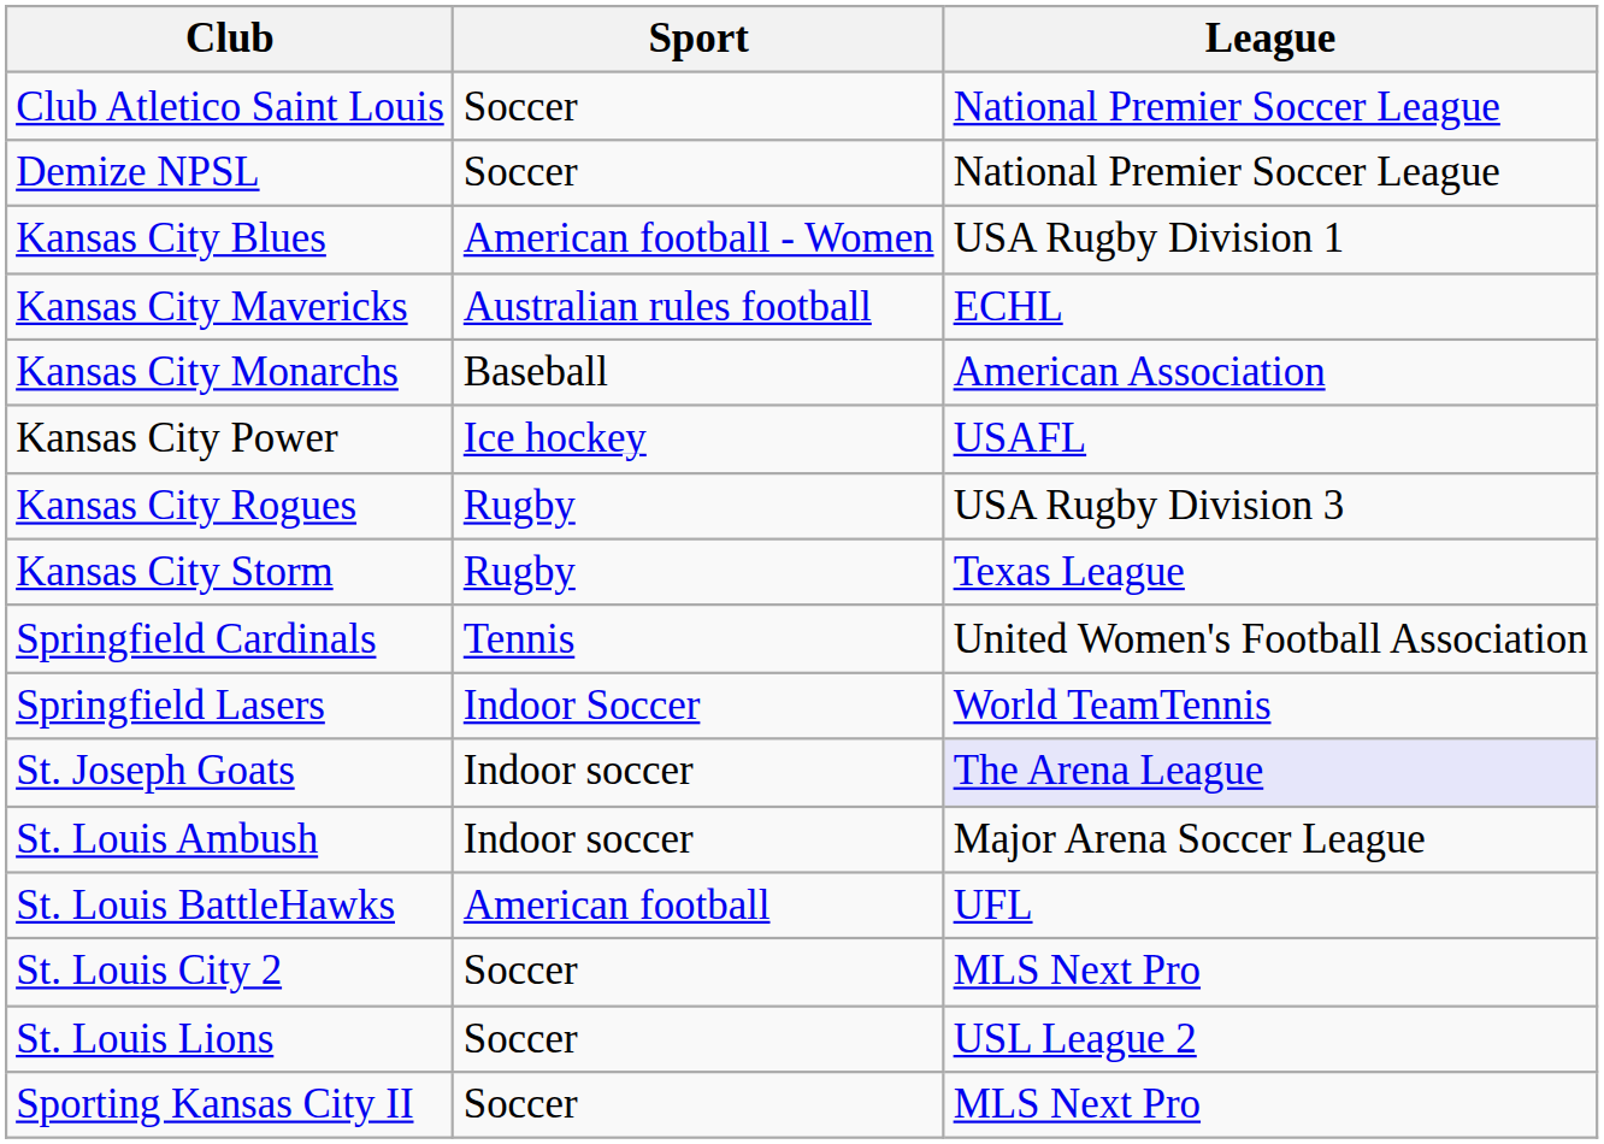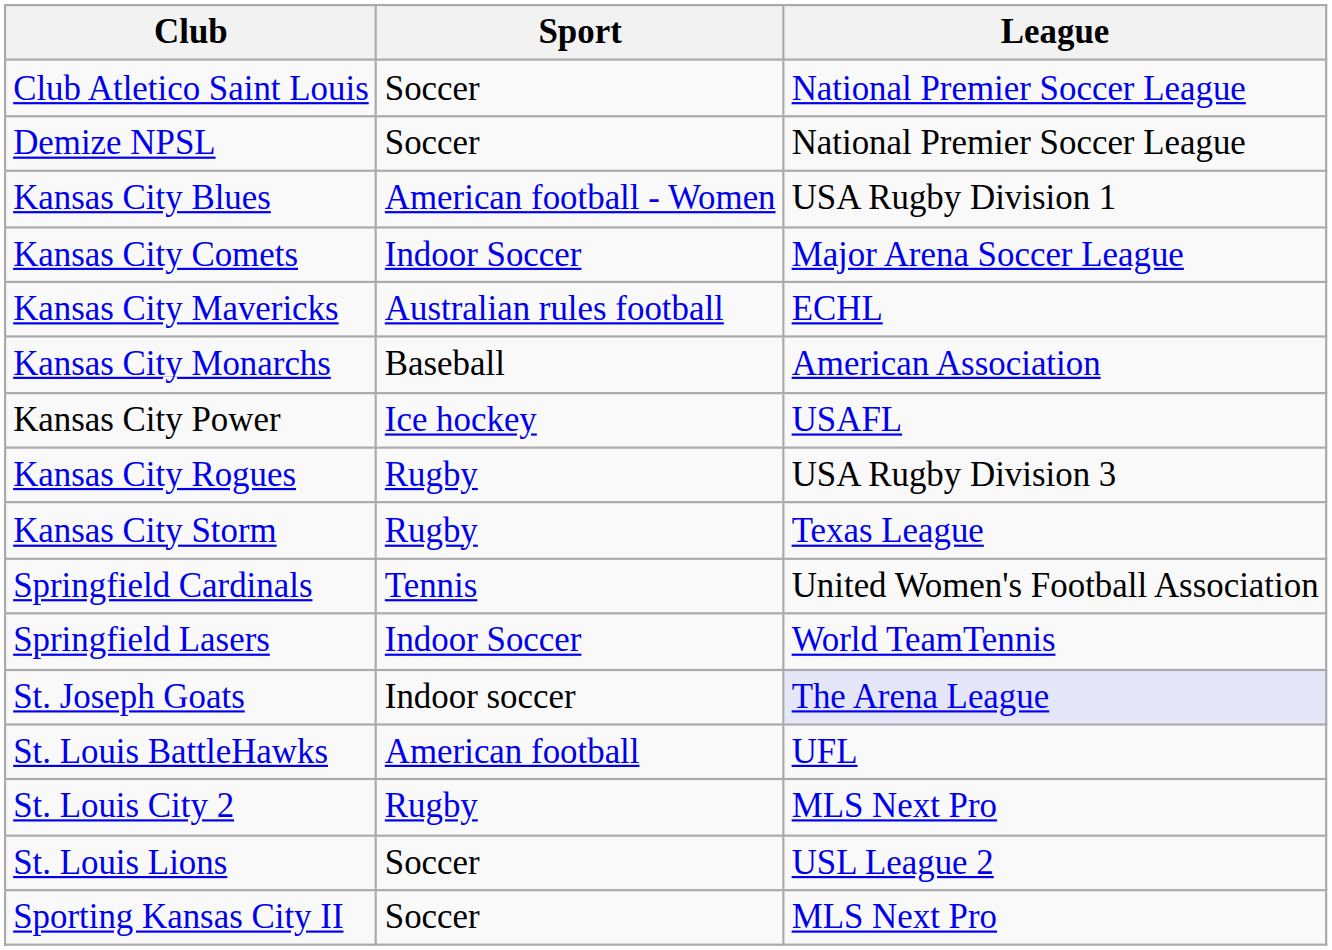+ row: Kansas City Comets | Indoor Soccer | Major Arena Soccer League
- row: St. Louis Ambush | Indoor soccer | Major Arena Soccer League
St. Louis City 2 | Sport: Soccer -> Rugby
